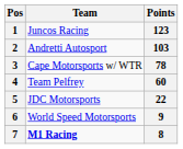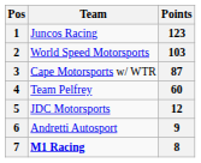2 | Team: Andretti Autosport -> World Speed Motorsports
3 | Points: 78 -> 87
5 | Points: 22 -> 12
6 | Team: World Speed Motorsports -> Andretti Autosport
